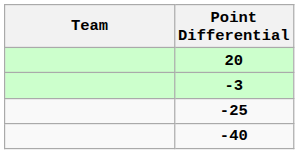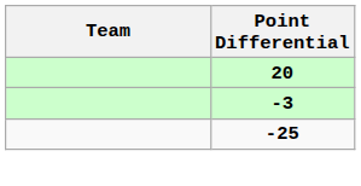- row: -40
